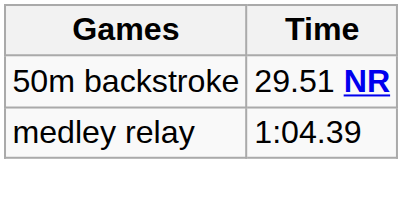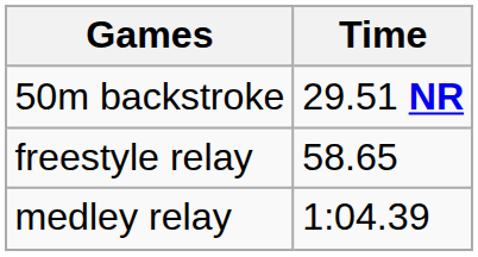+ row: freestyle relay | 58.65
